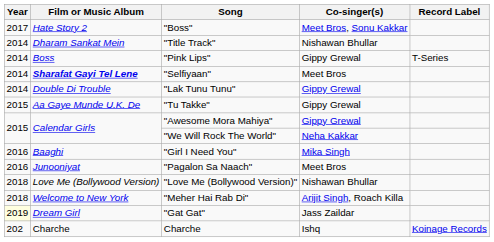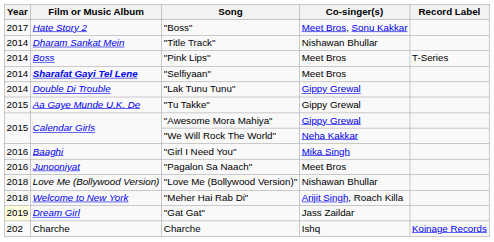"Pink Lips" | Co-singer(s): Gippy Grewal -> Meet Bros
